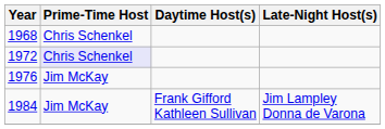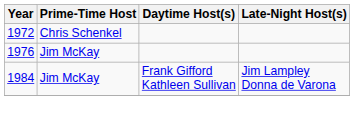- row: 1968 | Chris Schenkel
1972 | Prime-Time Host: lavender background -> no background
